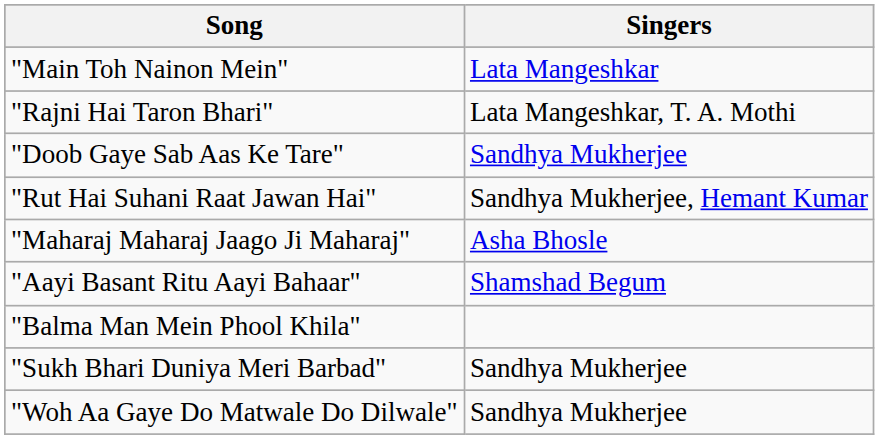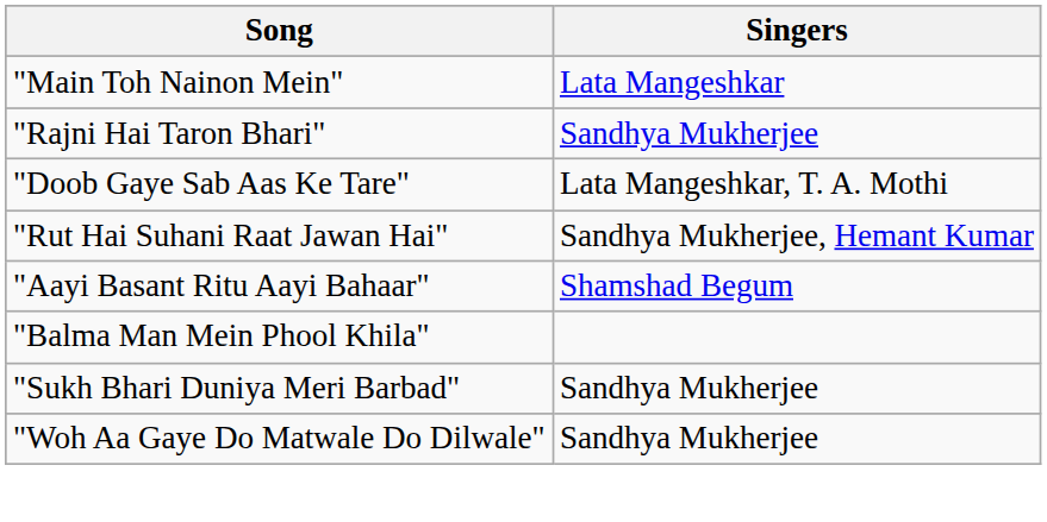"Rajni Hai Taron Bhari" | Singers: Lata Mangeshkar, T. A. Mothi -> Sandhya Mukherjee
"Doob Gaye Sab Aas Ke Tare" | Singers: Sandhya Mukherjee -> Lata Mangeshkar, T. A. Mothi
- row: "Maharaj Maharaj Jaago Ji Maharaj" | Asha Bhosle
